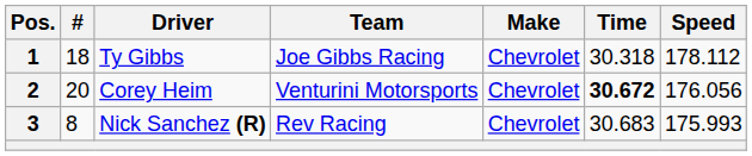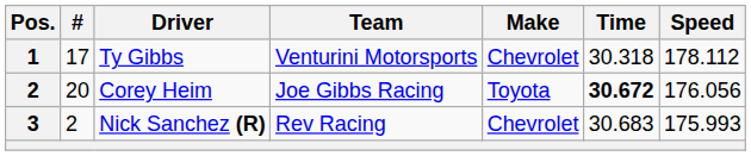Ty Gibbs | #: 18 -> 17
Ty Gibbs | Team: Joe Gibbs Racing -> Venturini Motorsports
Corey Heim | Team: Venturini Motorsports -> Joe Gibbs Racing
Corey Heim | Make: Chevrolet -> Toyota
Nick Sanchez (R) | #: 8 -> 2
